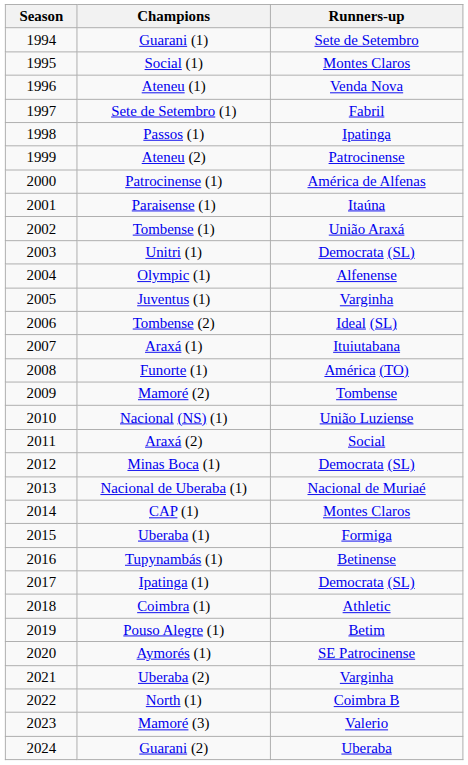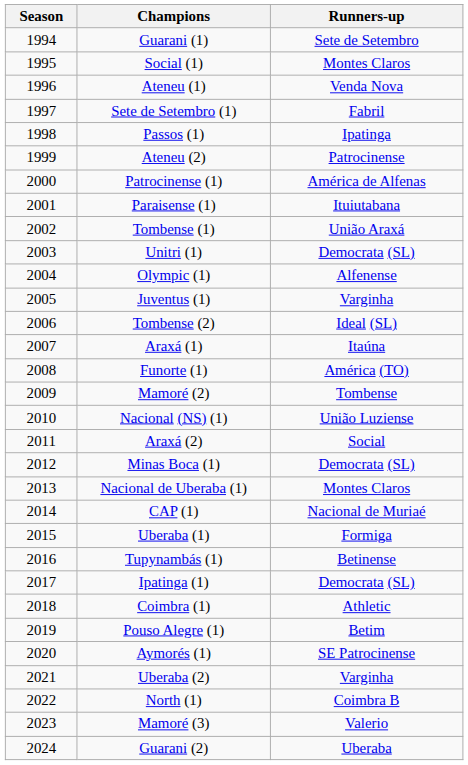Paraisense (1) | Runners-up: Itaúna -> Ituiutabana
Araxá (1) | Runners-up: Ituiutabana -> Itaúna
Nacional de Uberaba (1) | Runners-up: Nacional de Muriaé -> Montes Claros
CAP (1) | Runners-up: Montes Claros -> Nacional de Muriaé
